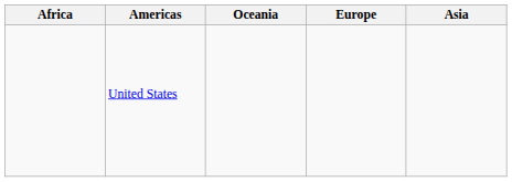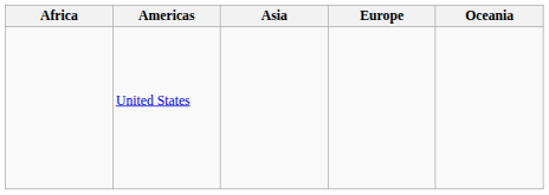columns swapped: Asia <-> Oceania
